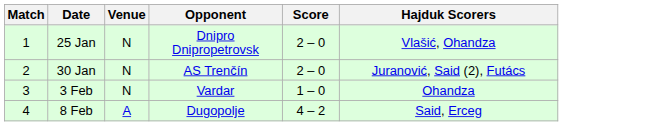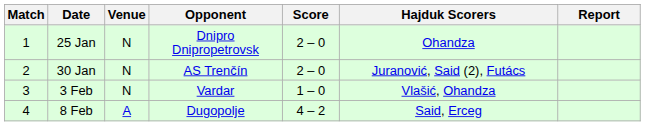+ column: Report
25 Jan | Hajduk Scorers: Vlašić, Ohandza -> Ohandza
3 Feb | Hajduk Scorers: Ohandza -> Vlašić, Ohandza
